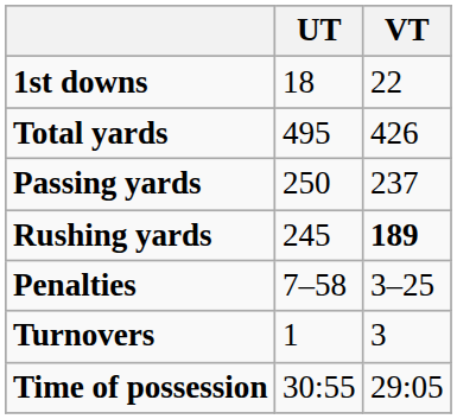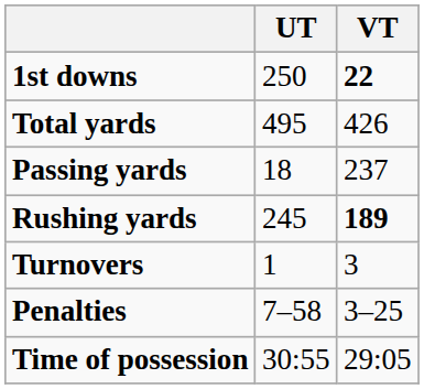1st downs | UT: 18 -> 250
1st downs | VT: normal -> bold
Passing yards | UT: 250 -> 18
rows swapped: Penalties <-> Turnovers
